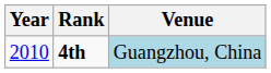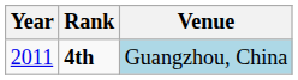4th | Year: 2010 -> 2011
